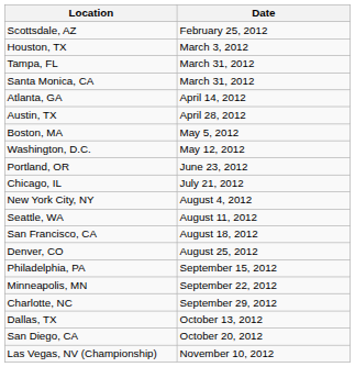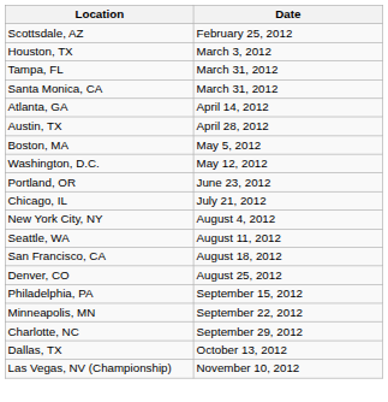- row: San Diego, CA | October 20, 2012
